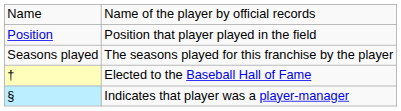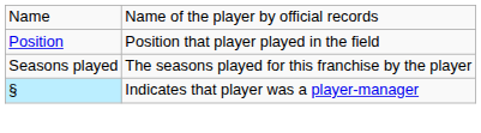- row: † | Elected to the Baseball Hall of Fame
